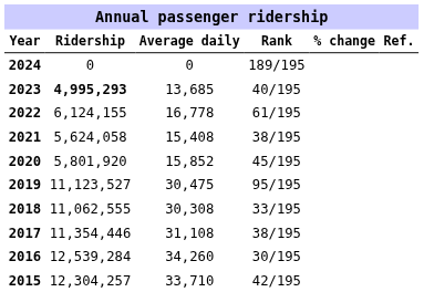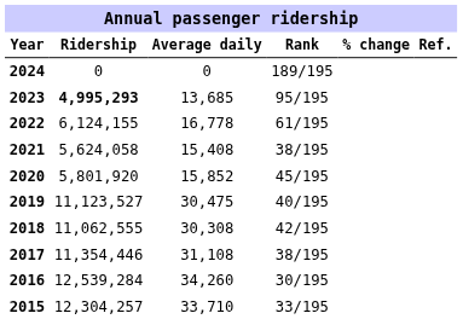2023 | Rank: 40/195 -> 95/195
2019 | Rank: 95/195 -> 40/195
2018 | Rank: 33/195 -> 42/195
2015 | Rank: 42/195 -> 33/195
